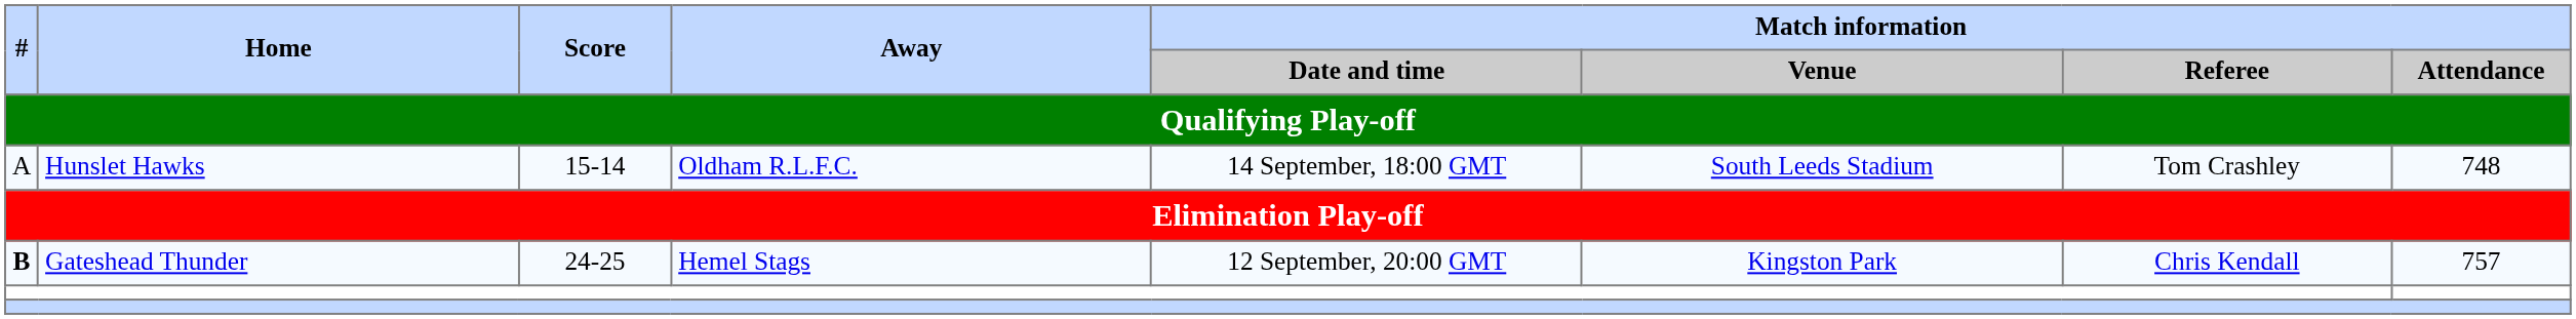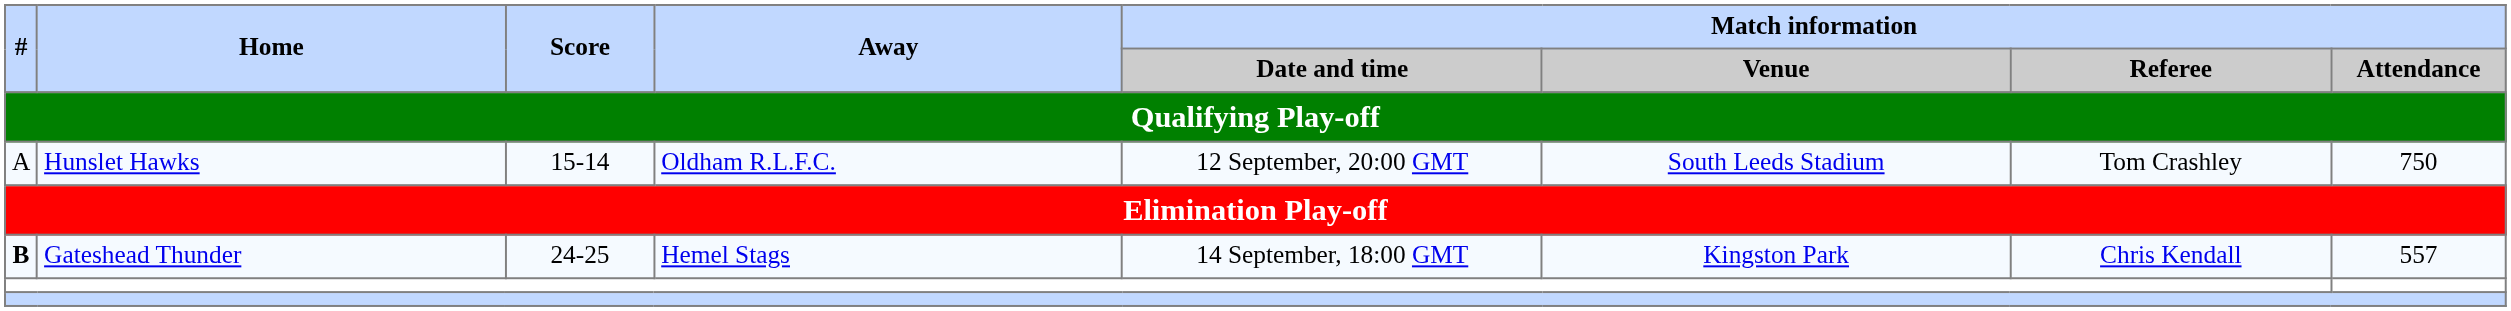Hunslet Hawks | Match information / Date and time: 14 September, 18:00 GMT -> 12 September, 20:00 GMT
Hunslet Hawks | Match information / Attendance: 748 -> 750
Gateshead Thunder | Match information / Date and time: 12 September, 20:00 GMT -> 14 September, 18:00 GMT
Gateshead Thunder | Match information / Attendance: 757 -> 557
